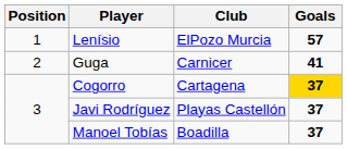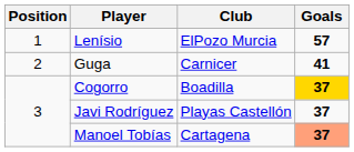Cogorro | Club: Cartagena -> Boadilla
Manoel Tobías | Club: Boadilla -> Cartagena
Manoel Tobías | Goals: no background -> lightsalmon background
